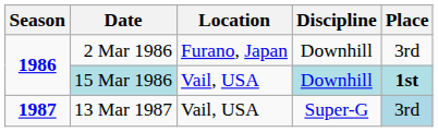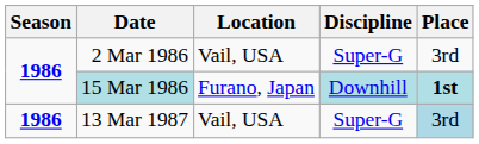2 Mar 1986 | Location: Furano, Japan -> Vail, USA
2 Mar 1986 | Discipline: Downhill -> Super-G
15 Mar 1986 | Location: Vail, USA -> Furano, Japan
13 Mar 1987 | Season: 1987 -> 1986
